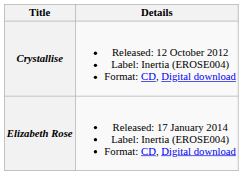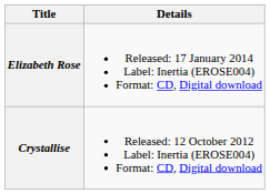rows swapped: Crystallise <-> Elizabeth Rose
